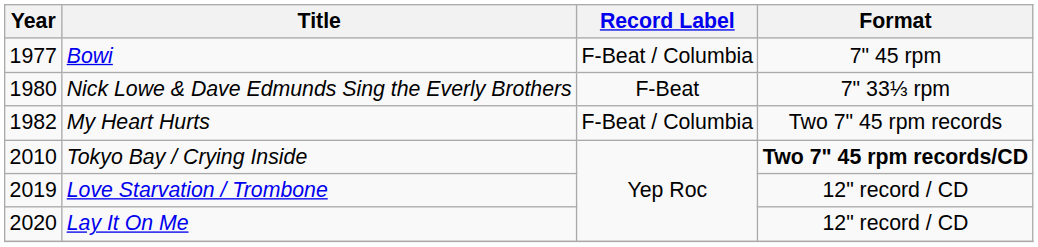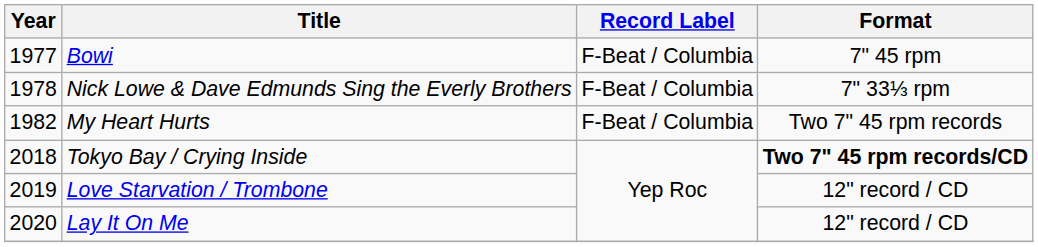Nick Lowe & Dave Edmunds Sing the Everly Brothers | Year: 1980 -> 1978
Nick Lowe & Dave Edmunds Sing the Everly Brothers | Record Label: F-Beat -> F-Beat / Columbia
Tokyo Bay / Crying Inside | Year: 2010 -> 2018
